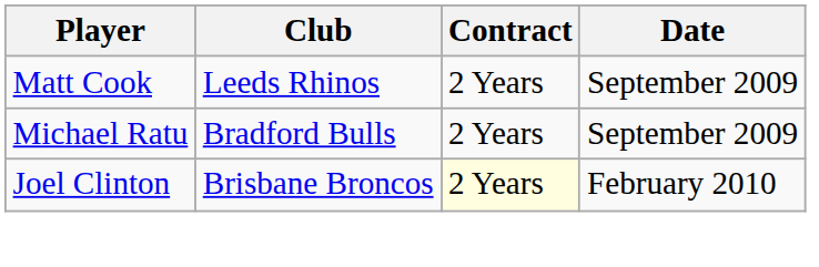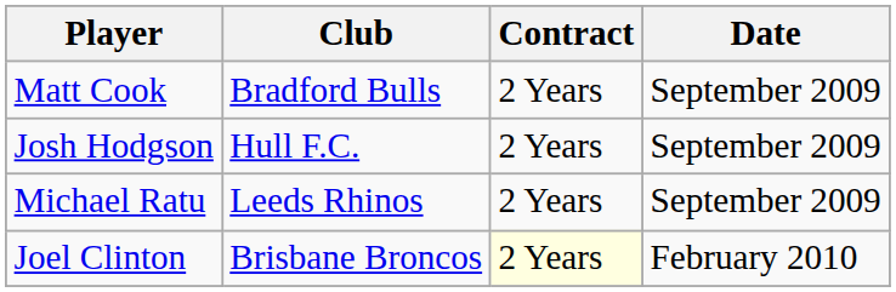Matt Cook | Club: Leeds Rhinos -> Bradford Bulls
+ row: Josh Hodgson | Hull F.C. | 2 Years | September 2009
Michael Ratu | Club: Bradford Bulls -> Leeds Rhinos
